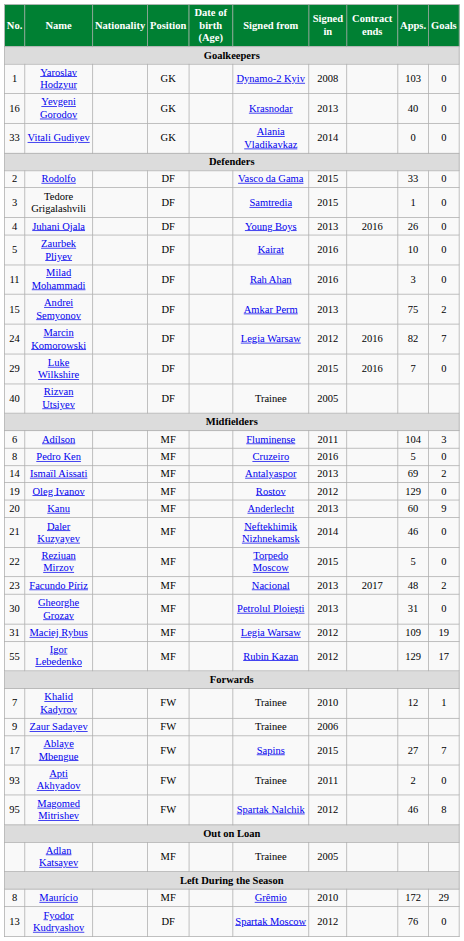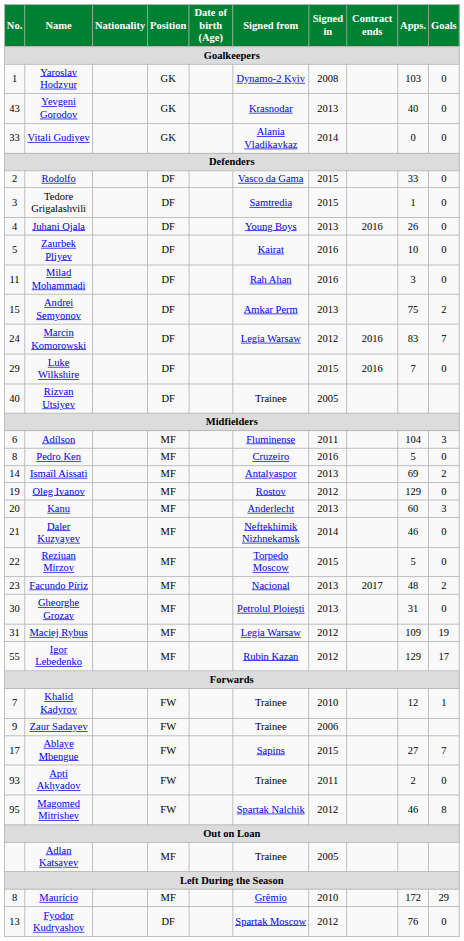Yevgeni Gorodov | No.: 16 -> 43
Marcin Komorowski | Apps.: 82 -> 83
Kanu | Goals: 9 -> 3
